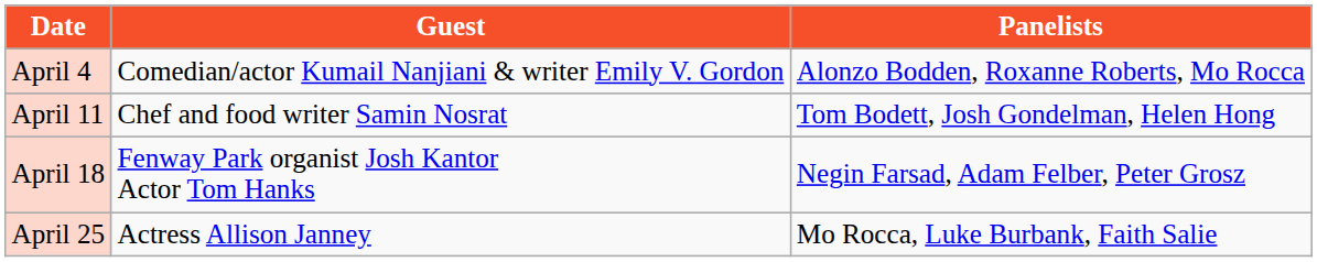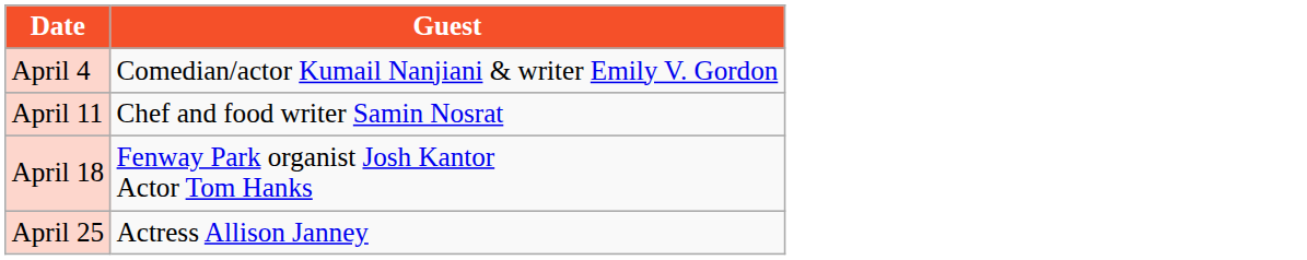- column: Panelists | Alonzo Bodden, Roxanne Roberts, Mo Rocca | Tom Bodett, Josh Gondelman, Helen Hong | Negin Farsad, Adam Felber, Peter Grosz | Mo Rocca, Luke Burbank, Faith Salie
